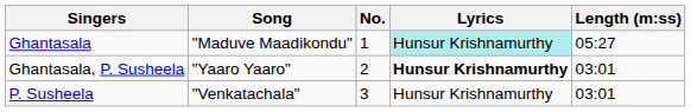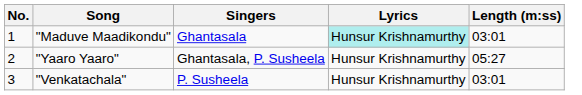columns swapped: No. <-> Singers
"Maduve Maadikondu" | Length (m:ss): 05:27 -> 03:01
"Yaaro Yaaro" | Lyrics: bold -> normal
"Yaaro Yaaro" | Length (m:ss): 03:01 -> 05:27
